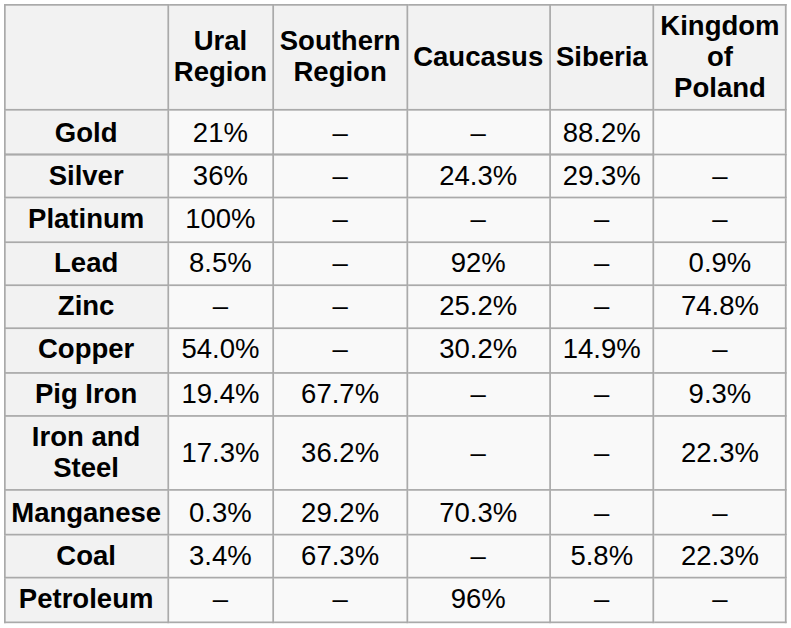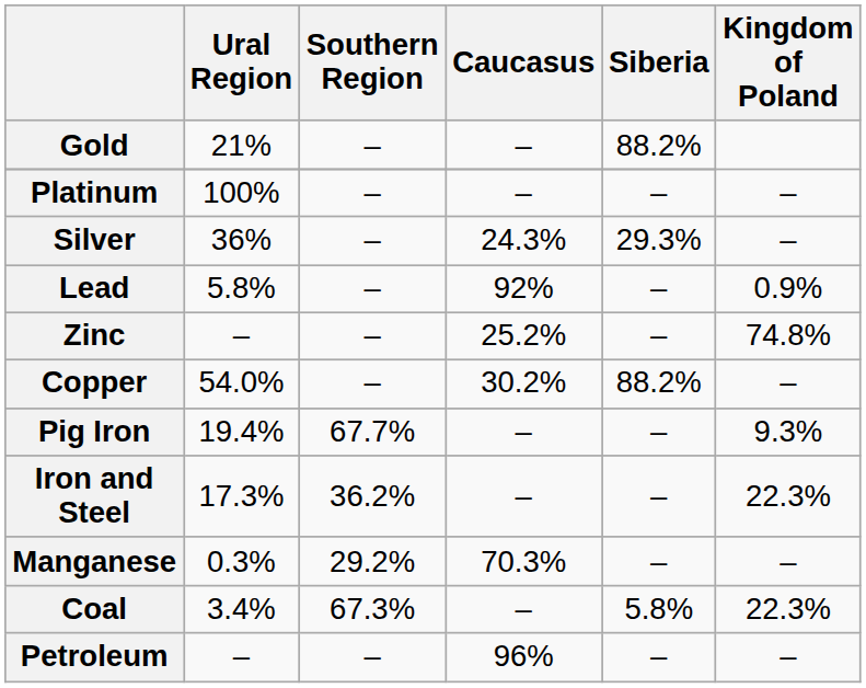rows swapped: Platinum <-> Silver
Lead | Ural Region: 8.5% -> 5.8%
Copper | Siberia: 14.9% -> 88.2%
